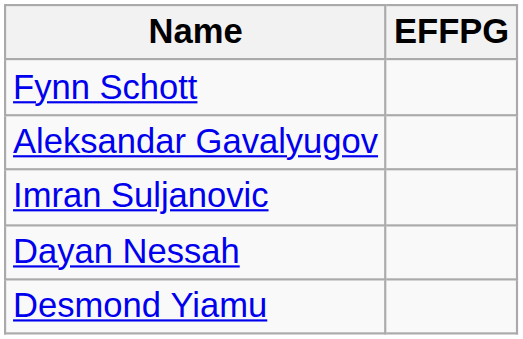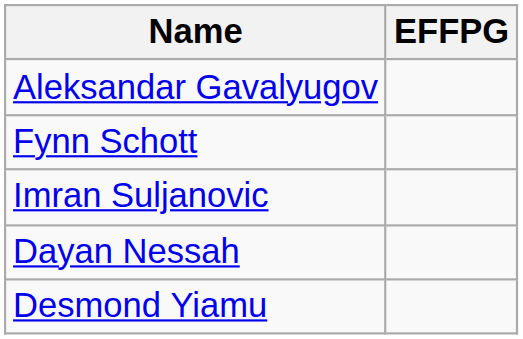rows swapped: Fynn Schott <-> Aleksandar Gavalyugov
